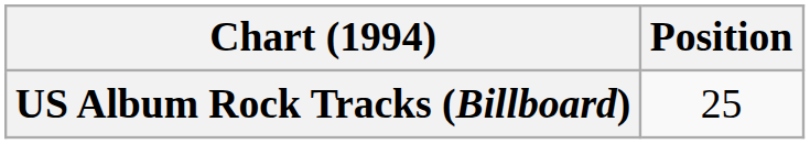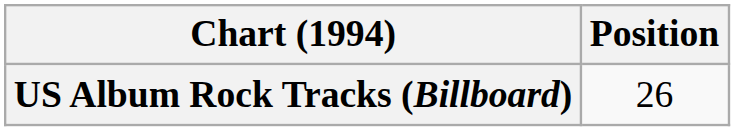US Album Rock Tracks (Billboard) | Position: 25 -> 26
